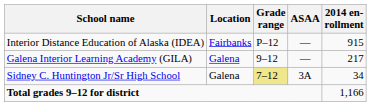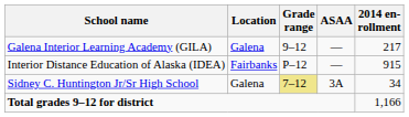rows swapped: Galena Interior Learning Academy (GILA) <-> Interior Distance Education of Alaska (IDEA)
